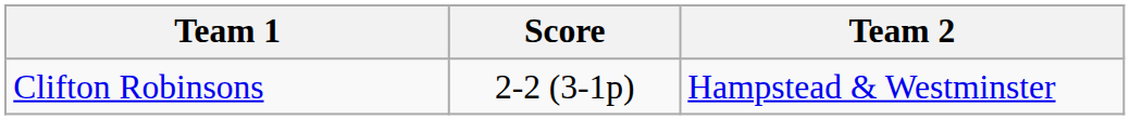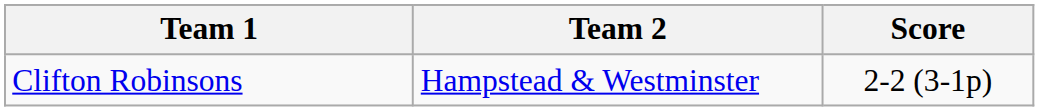columns swapped: Team 2 <-> Score
